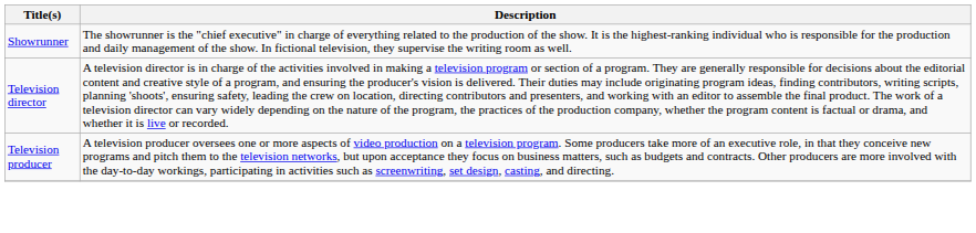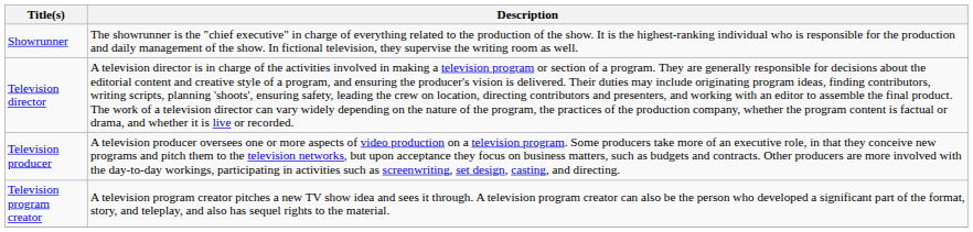+ row: Television program creator | A television program creator pitches a new TV show idea and sees it through. A television program creator can also be the person who developed a significant part of the format, story, and teleplay, and also has sequel rights to the material.
